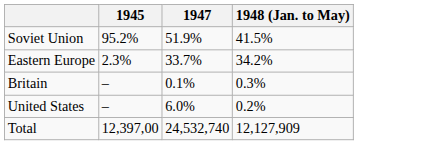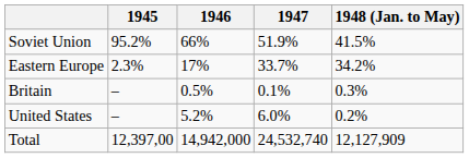+ column: 1946 | 66% | 17% | 0.5% | 5.2% | 14,942,000
